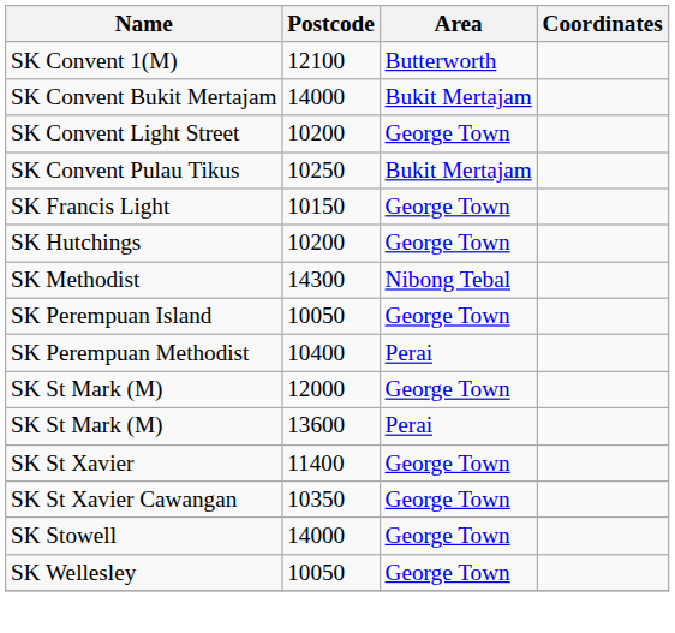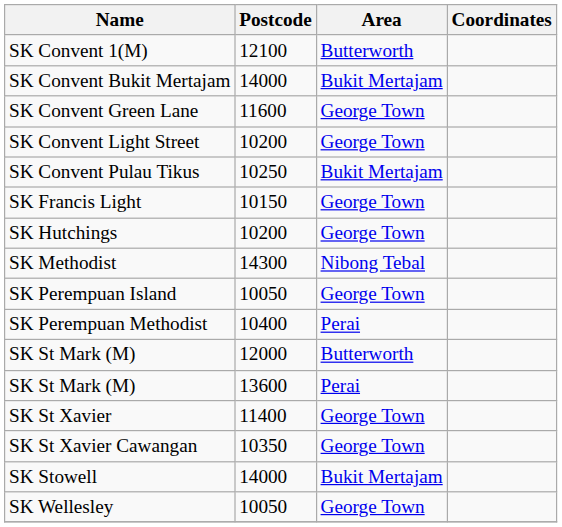+ row: SK Convent Green Lane | 11600 | George Town
SK St Mark (M) / 12000 | Area: George Town -> Butterworth
SK Stowell | Area: George Town -> Bukit Mertajam
